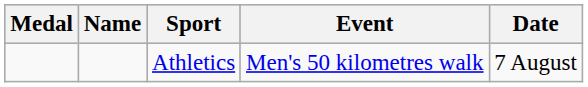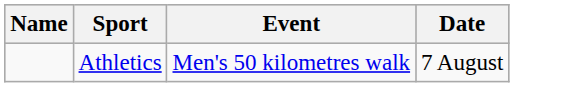- column: Medal
